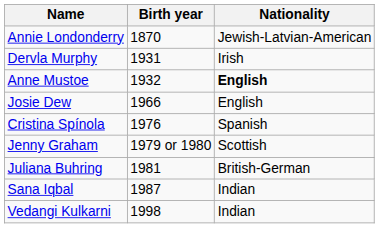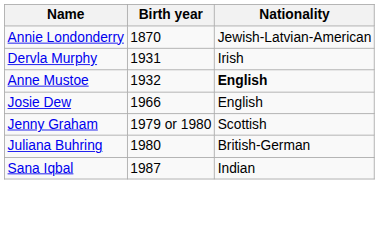- row: Cristina Spínola | 1976 | Spanish
Juliana Buhring | Birth year: 1981 -> 1980
- row: Vedangi Kulkarni | 1998 | Indian
